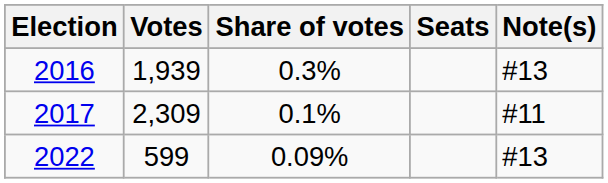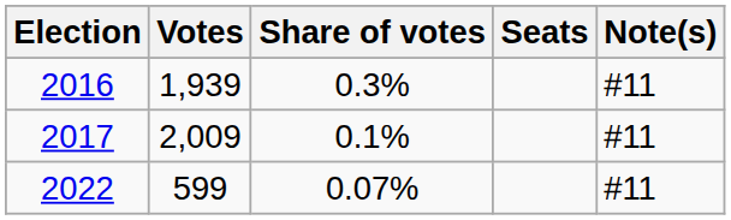2016 | Note(s): #13 -> #11
2017 | Votes: 2,309 -> 2,009
2022 | Share of votes: 0.09% -> 0.07%
2022 | Note(s): #13 -> #11
